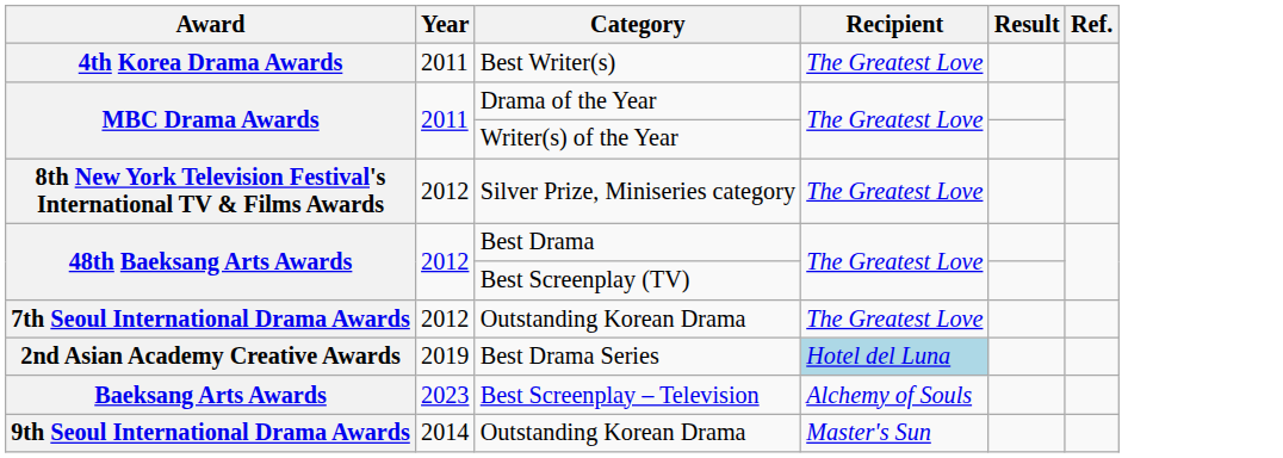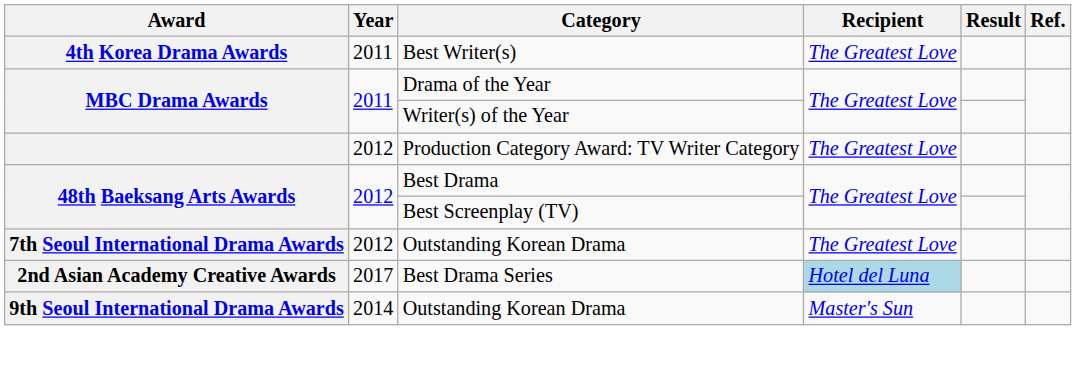+ row: 2012 | Production Category Award: TV Writer Category | The Greatest Love
- row: 8th New York Television Festival's International TV & Films Awards | 2012 | Silver Prize, Miniseries category | The Greatest Love
Best Drama Series | Year: 2019 -> 2017
- row: Baeksang Arts Awards | 2023 | Best Screenplay – Television | Alchemy of Souls
